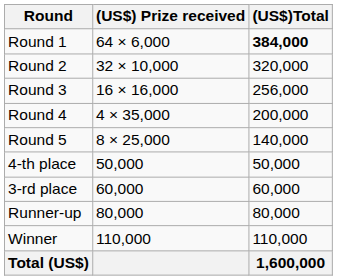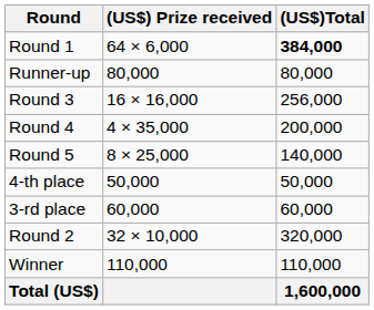rows swapped: Round 2 <-> Runner-up
